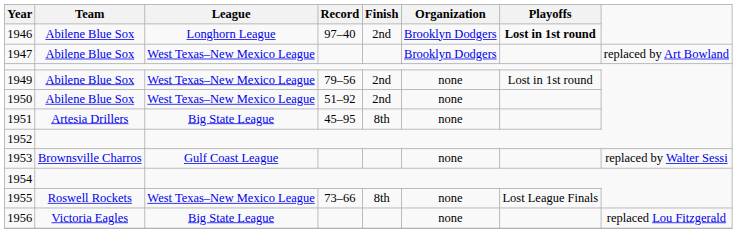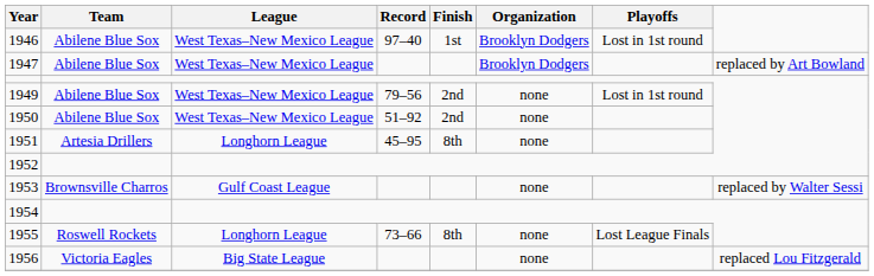1946 | League: Longhorn League -> West Texas–New Mexico League
1946 | Finish: 2nd -> 1st
1946 | Playoffs: bold -> normal
1951 | League: Big State League -> Longhorn League
1955 | League: West Texas–New Mexico League -> Longhorn League
